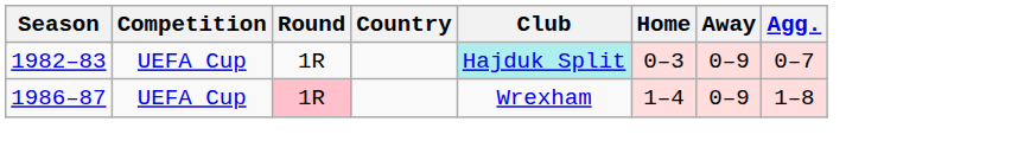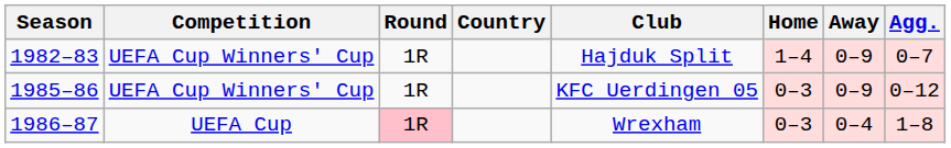1982–83 | Competition: UEFA Cup -> UEFA Cup Winners' Cup
1982–83 | Club: paleturquoise background -> no background
1982–83 | Home: 0–3 -> 1–4
+ row: 1985–86 | UEFA Cup Winners' Cup | 1R | KFC Uerdingen 05 | 0–3 | 0–9 | 0–12
1986–87 | Home: 1–4 -> 0–3
1986–87 | Away: 0–9 -> 0–4
